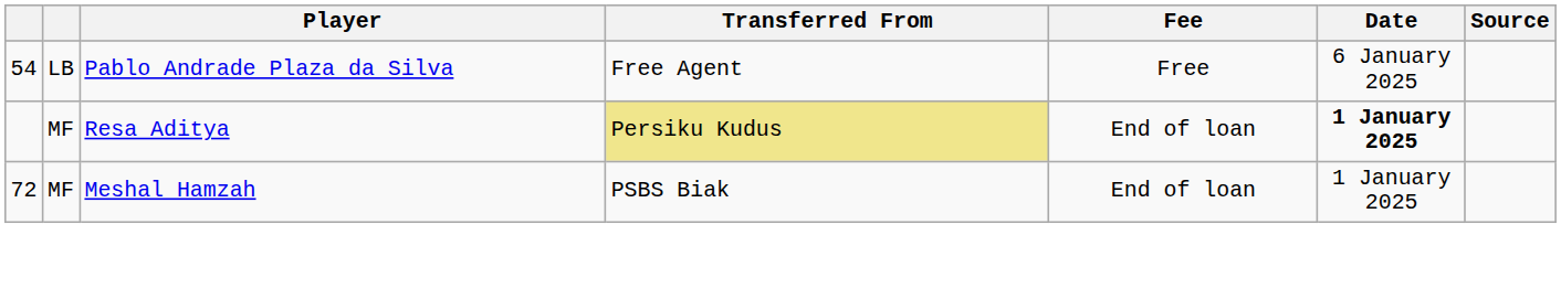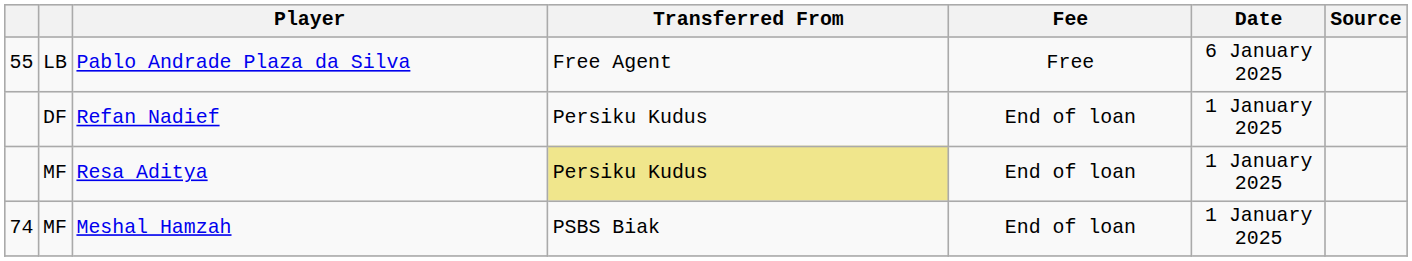Pablo Andrade Plaza da Silva | column 1: 54 -> 55
+ row: DF | Refan Nadief | Persiku Kudus | End of loan | 1 January 2025
Resa Aditya | Date: bold -> normal
Meshal Hamzah | column 1: 72 -> 74
